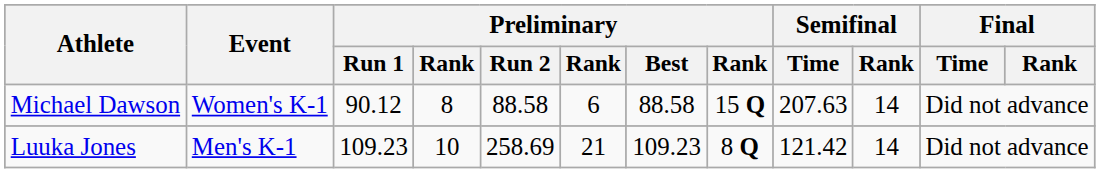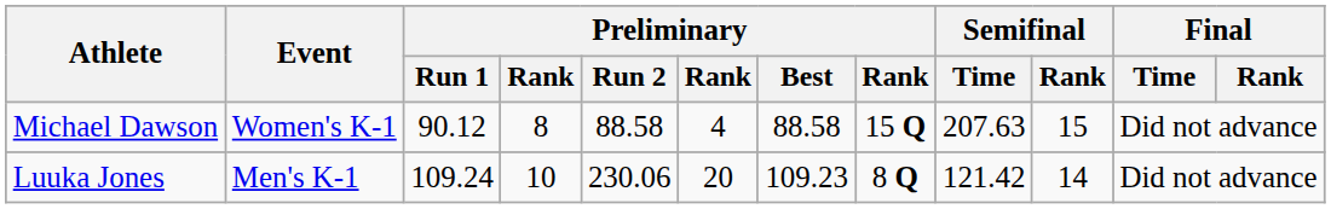Michael Dawson | column 6: 6 -> 4
Michael Dawson | Semifinal / Rank: 14 -> 15
Luuka Jones | Preliminary / Run 1: 109.23 -> 109.24
Luuka Jones | Preliminary / Run 2: 258.69 -> 230.06
Luuka Jones | column 6: 21 -> 20
